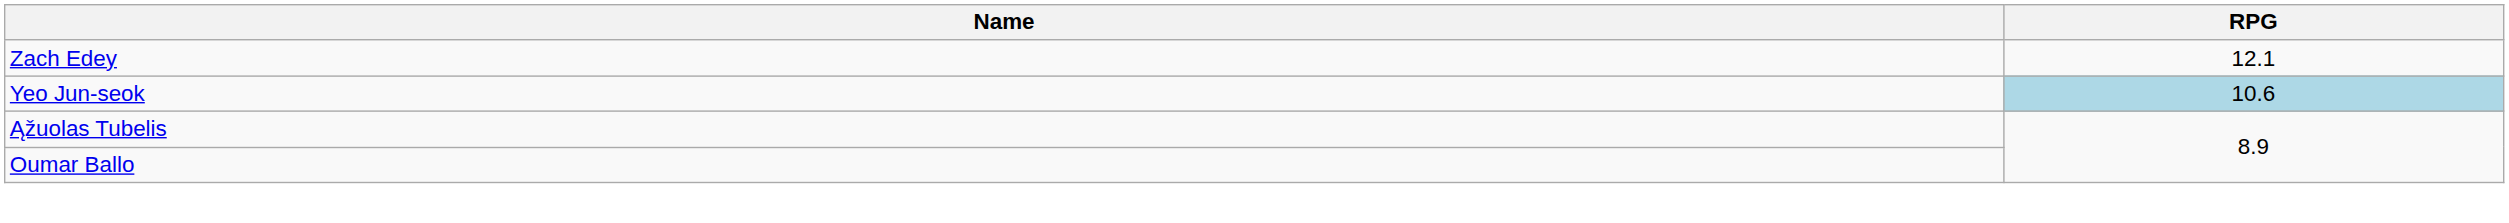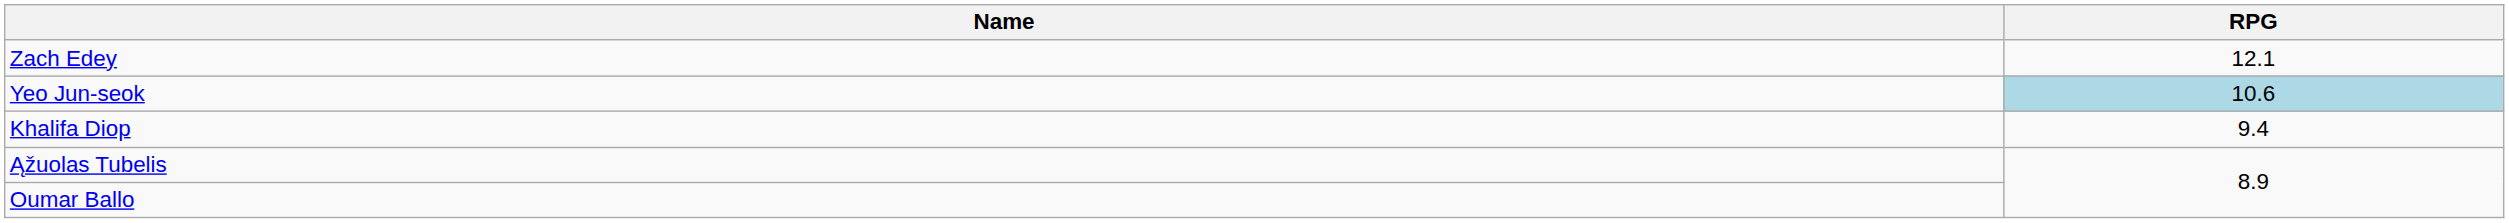+ row: Khalifa Diop | 9.4
